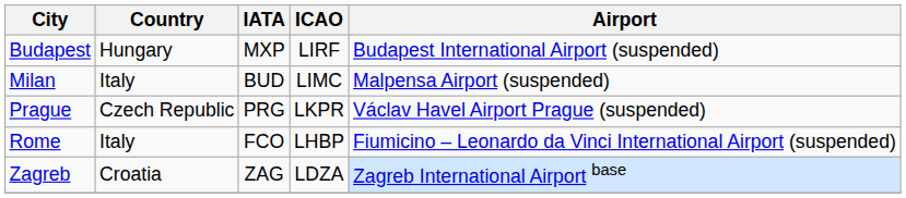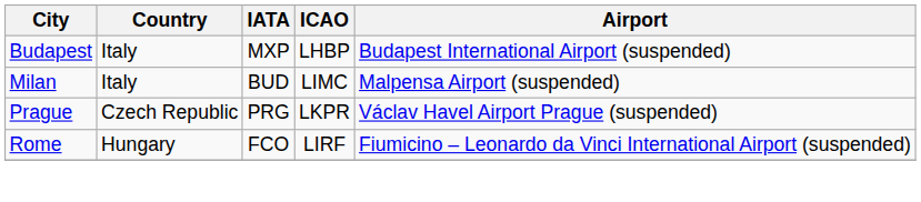Budapest | Country: Hungary -> Italy
Budapest | ICAO: LIRF -> LHBP
Rome | Country: Italy -> Hungary
Rome | ICAO: LHBP -> LIRF
- row: Zagreb | Croatia | ZAG | LDZA | Zagreb International Airport base
